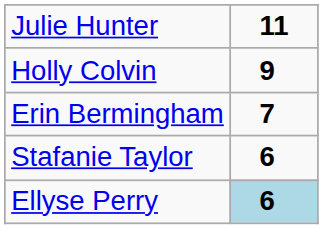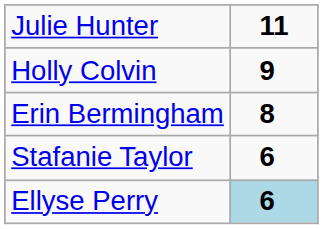Erin Bermingham | column 2: 7 -> 8
